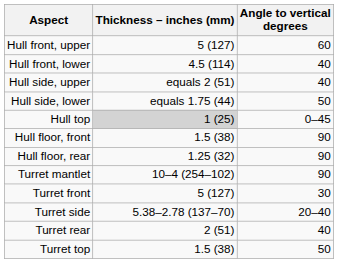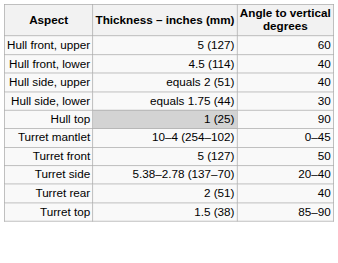Hull side, lower | Angle to vertical degrees: 50 -> 30
Hull top | Angle to vertical degrees: 0–45 -> 90
- row: Hull floor, front | 1.5 (38) | 90
- row: Hull floor, rear | 1.25 (32) | 90
Turret mantlet | Angle to vertical degrees: 90 -> 0–45
Turret front | Angle to vertical degrees: 30 -> 50
Turret top | Angle to vertical degrees: 50 -> 85–90
